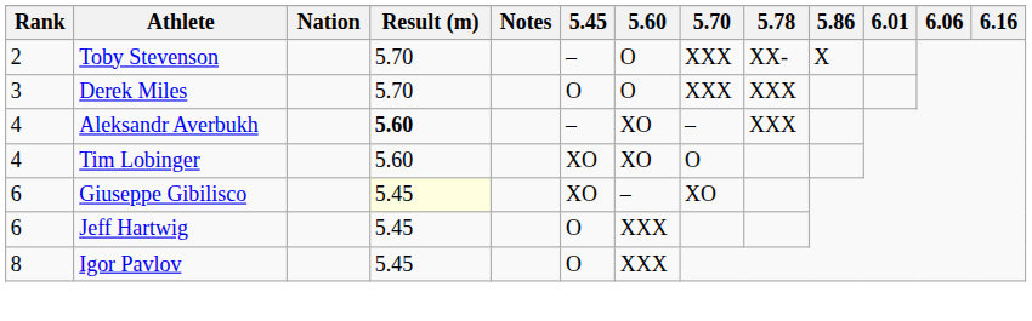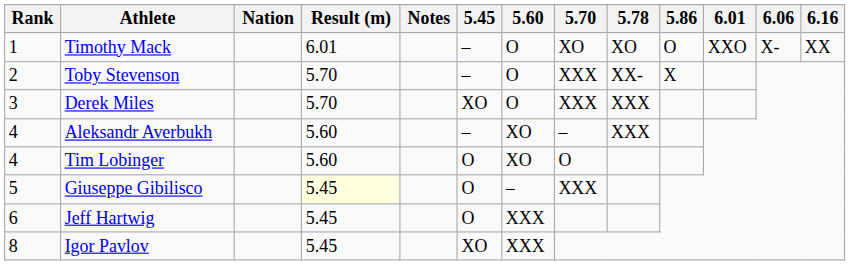+ row: 1 | Timothy Mack | 6.01 | – | O | XO | XO | O | XXO | X- | XX
Derek Miles | 5.45: O -> XO
Aleksandr Averbukh | Result (m): bold -> normal
Tim Lobinger | 5.45: XO -> O
Giuseppe Gibilisco | Rank: 6 -> 5
Giuseppe Gibilisco | 5.45: XO -> O
Giuseppe Gibilisco | 5.70: XO -> XXX
Igor Pavlov | 5.45: O -> XO
